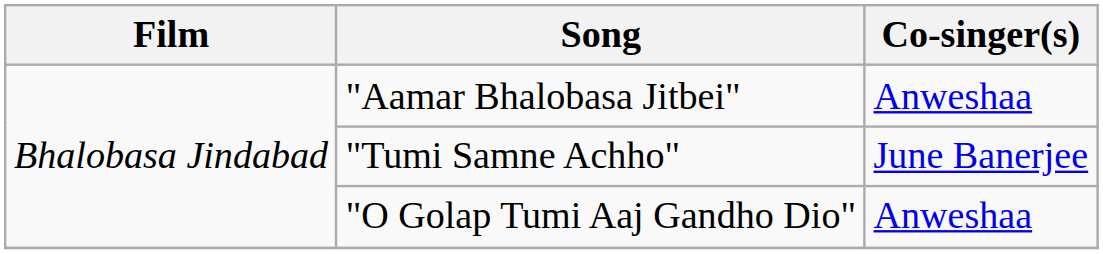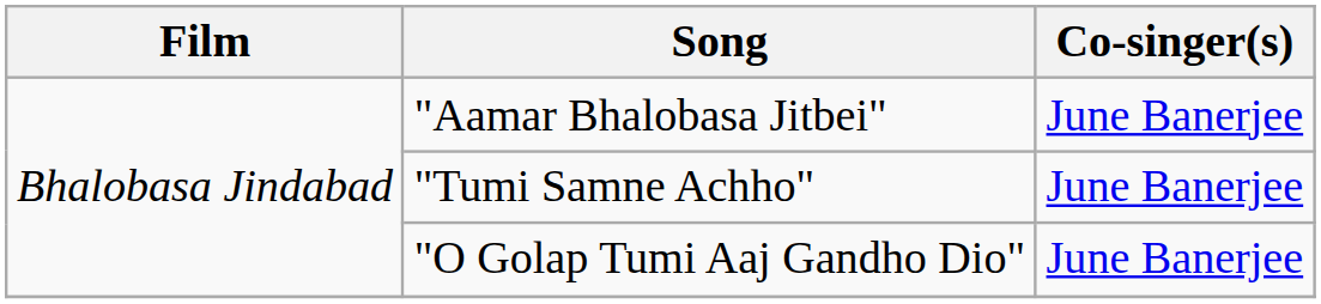"Aamar Bhalobasa Jitbei" | Co-singer(s): Anweshaa -> June Banerjee
"O Golap Tumi Aaj Gandho Dio" | Co-singer(s): Anweshaa -> June Banerjee
